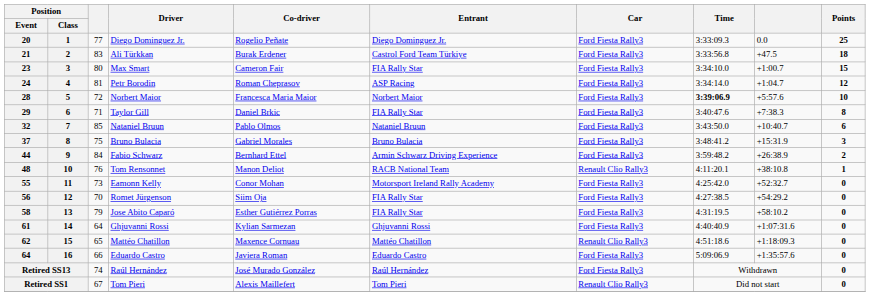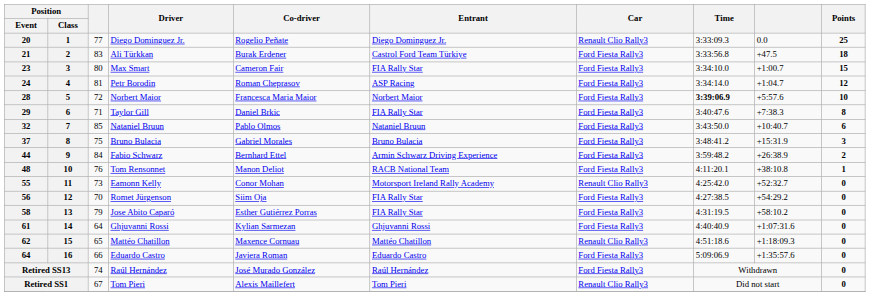20 | Car: Ford Fiesta Rally3 -> Renault Clio Rally3
48 | Car: Renault Clio Rally3 -> Ford Fiesta Rally3
55 | Car: Ford Fiesta Rally3 -> Renault Clio Rally3
